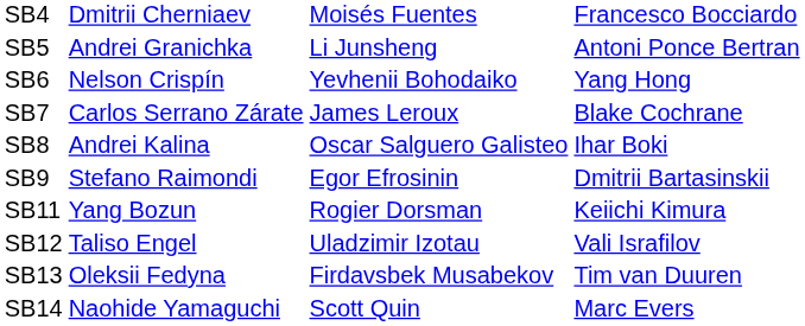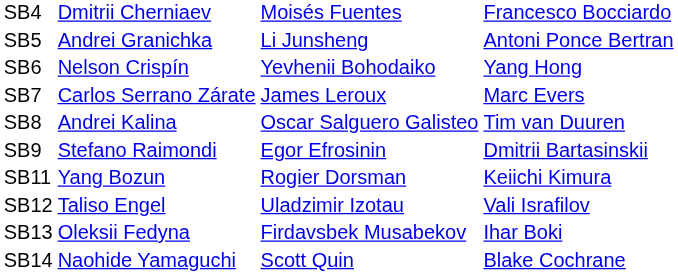SB7 | column 4: Blake Cochrane -> Marc Evers
SB8 | column 4: Ihar Boki -> Tim van Duuren
SB13 | column 4: Tim van Duuren -> Ihar Boki
SB14 | column 4: Marc Evers -> Blake Cochrane
